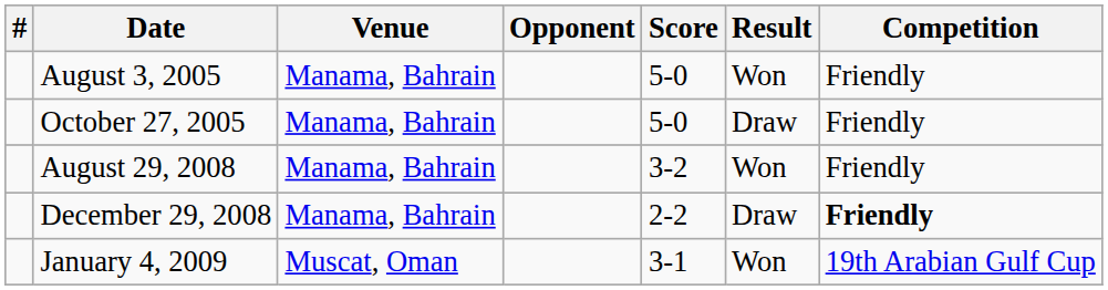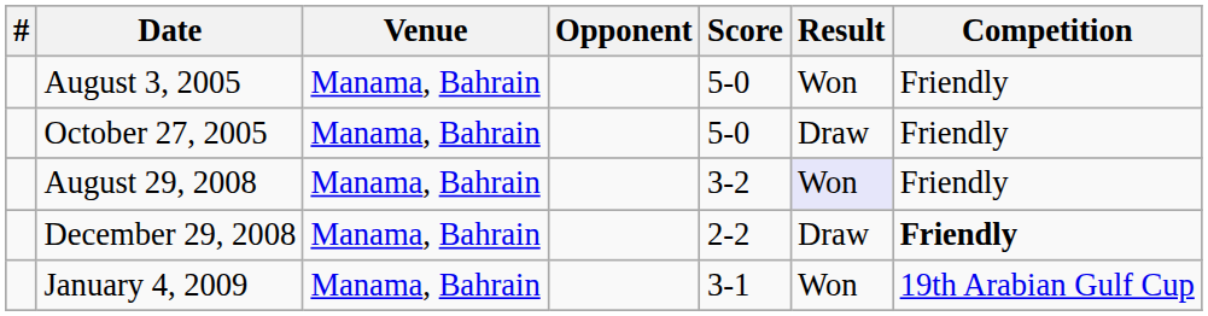August 29, 2008 | Result: no background -> lavender background
January 4, 2009 | Venue: Muscat, Oman -> Manama, Bahrain
